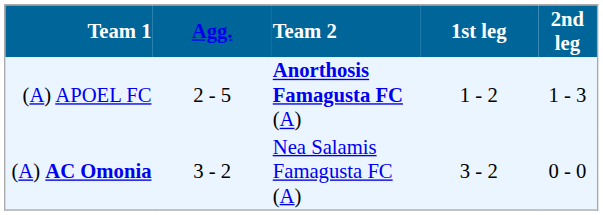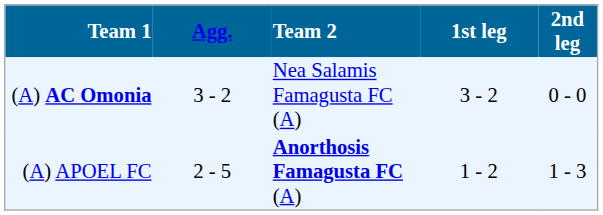rows swapped: (A) APOEL FC <-> (A) AC Omonia
